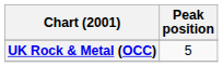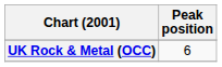UK Rock & Metal (OCC) | Peak position: 5 -> 6
